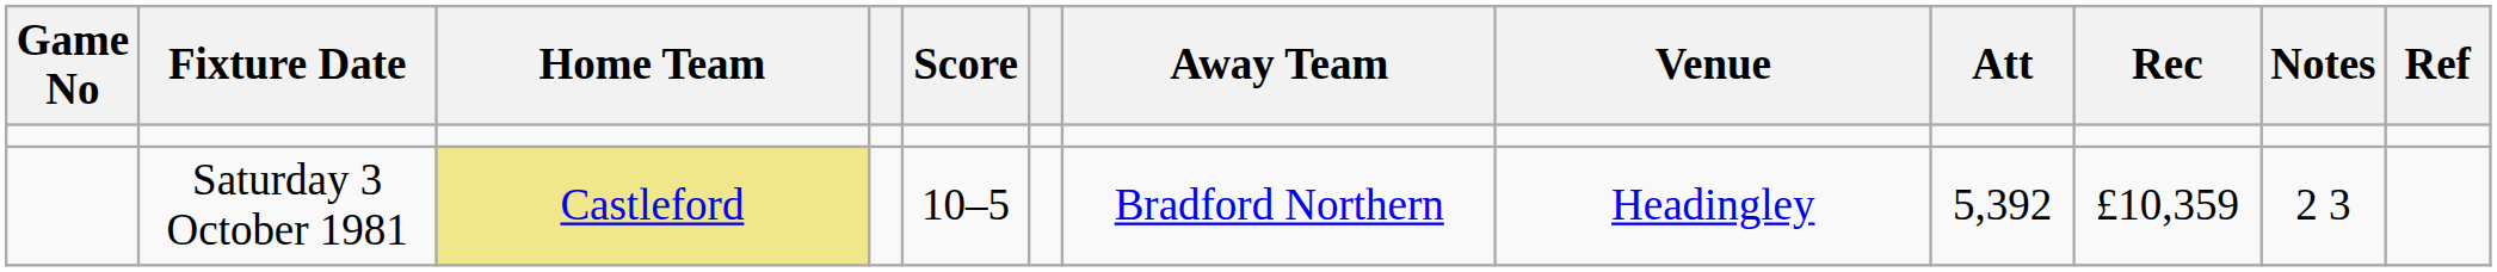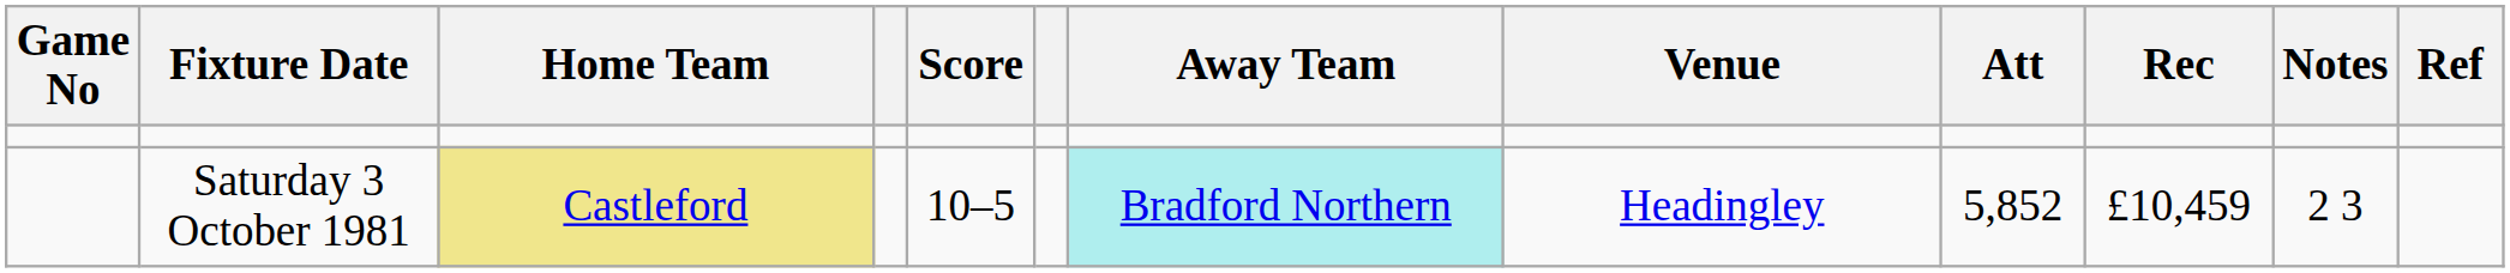Saturday 3 October 1981 | Away Team: no background -> paleturquoise background
Saturday 3 October 1981 | Att: 5,392 -> 5,852
Saturday 3 October 1981 | Rec: £10,359 -> £10,459
